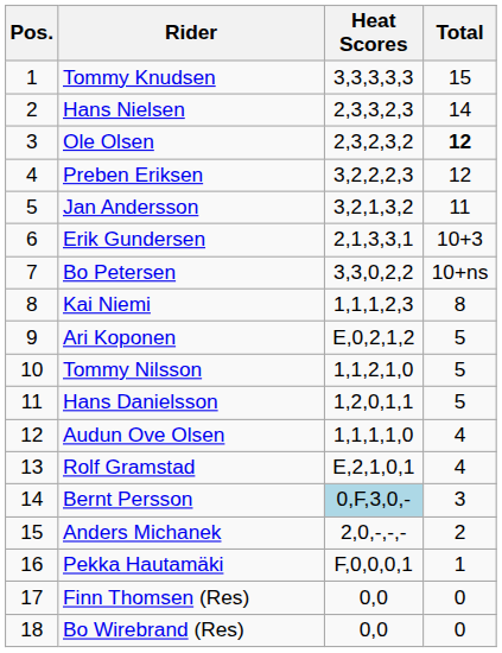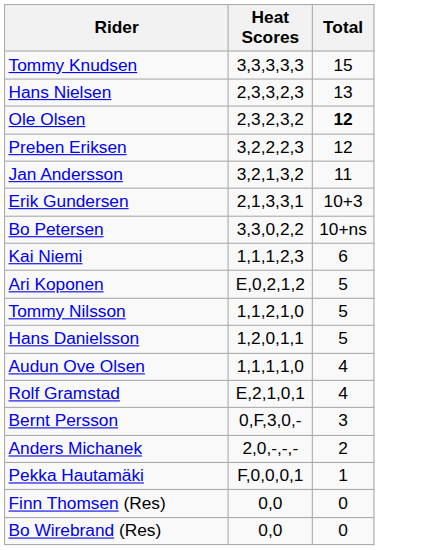- column: Pos. | 1 | 2 | 3 | 4 | 5 | 6 | 7 | 8 | 9 | 10 | 11 | 12 | 13 | 14 | 15 | 16 | 17 | 18
Hans Nielsen | Total: 14 -> 13
Kai Niemi | Total: 8 -> 6
Bernt Persson | Heat Scores: lightblue background -> no background
